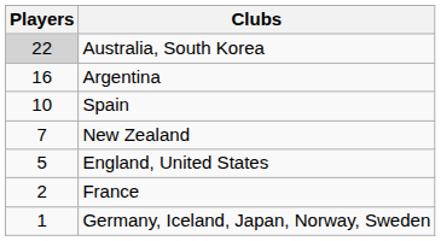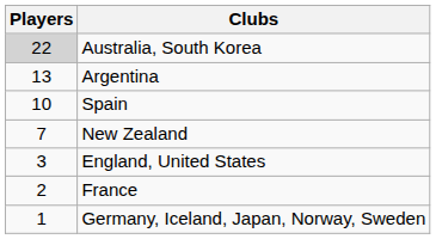Argentina | Players: 16 -> 13
England, United States | Players: 5 -> 3
